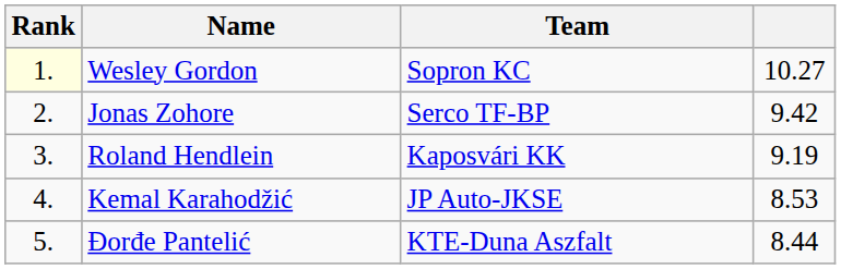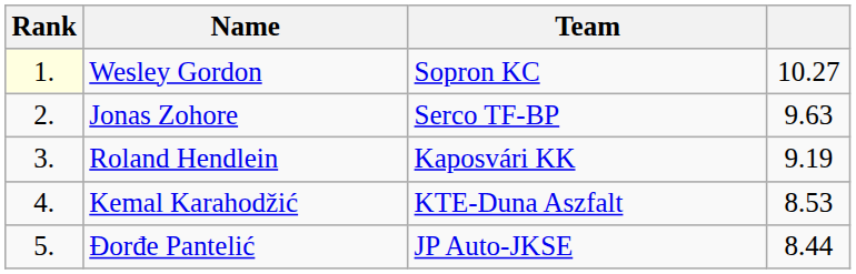Jonas Zohore | column 4: 9.42 -> 9.63
Kemal Karahodžić | Team: JP Auto-JKSE -> KTE-Duna Aszfalt
Đorđe Pantelić | Team: KTE-Duna Aszfalt -> JP Auto-JKSE
